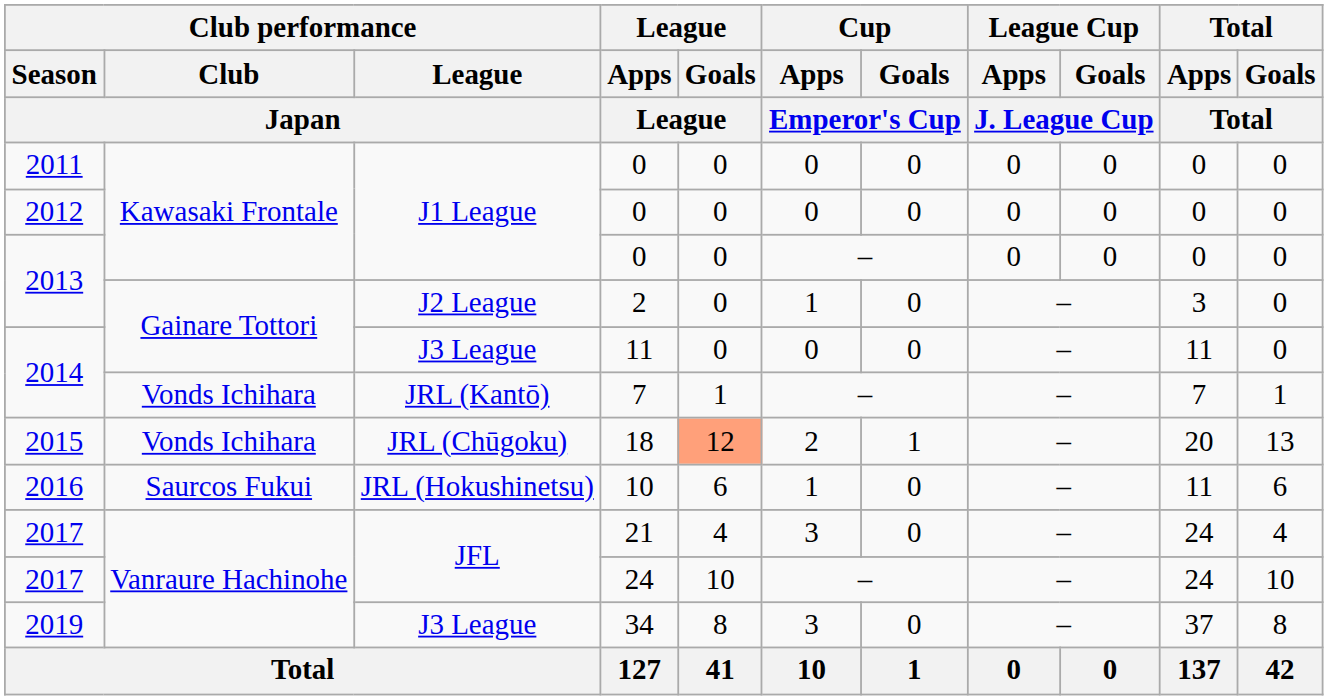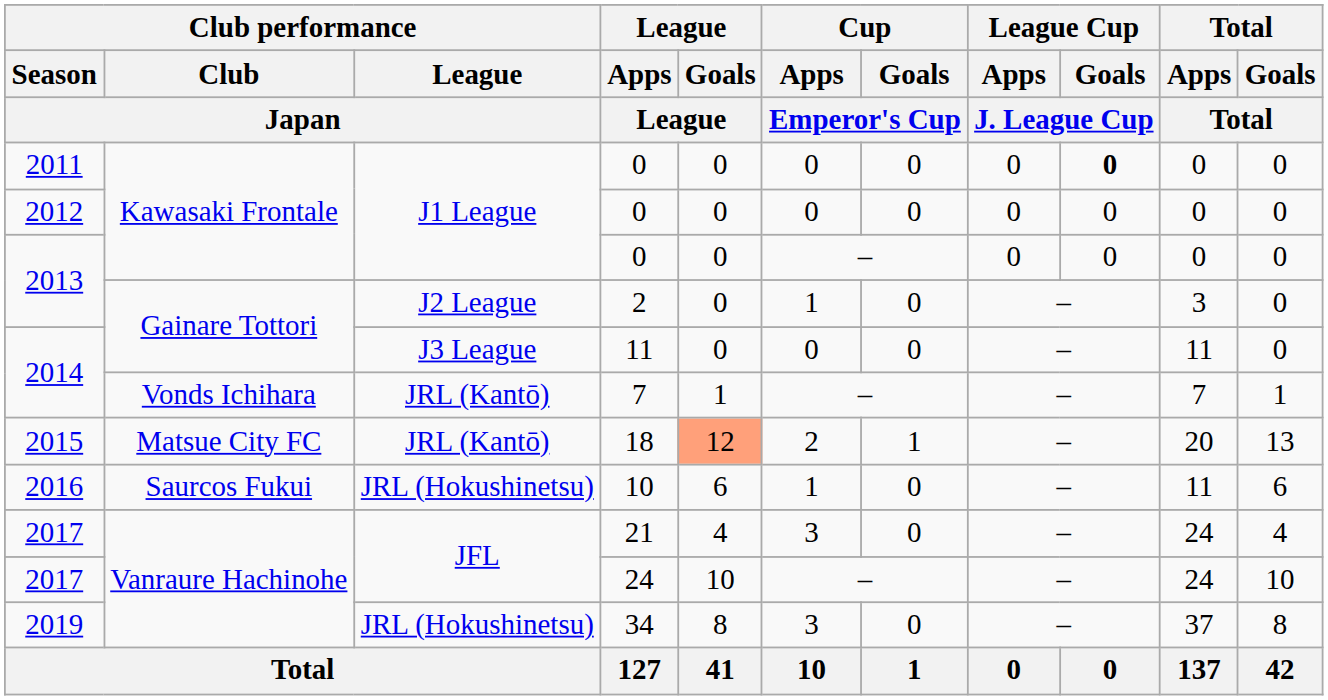2011 / 0 | League Cup / Goals / J. League Cup: normal -> bold
18 | Club performance / Club / Japan: Vonds Ichihara -> Matsue City FC
18 | Club performance / League / Japan: JRL (Chūgoku) -> JRL (Kantō)
34 | Club performance / League / Japan: J3 League -> JRL (Hokushinetsu)
